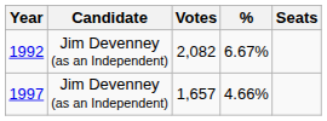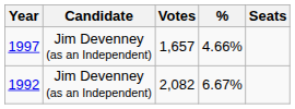rows swapped: 1992 <-> 1997
